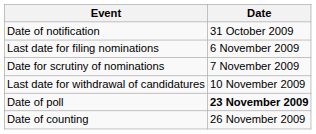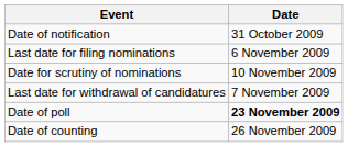Date for scrutiny of nominations | Date: 7 November 2009 -> 10 November 2009
Last date for withdrawal of candidatures | Date: 10 November 2009 -> 7 November 2009
